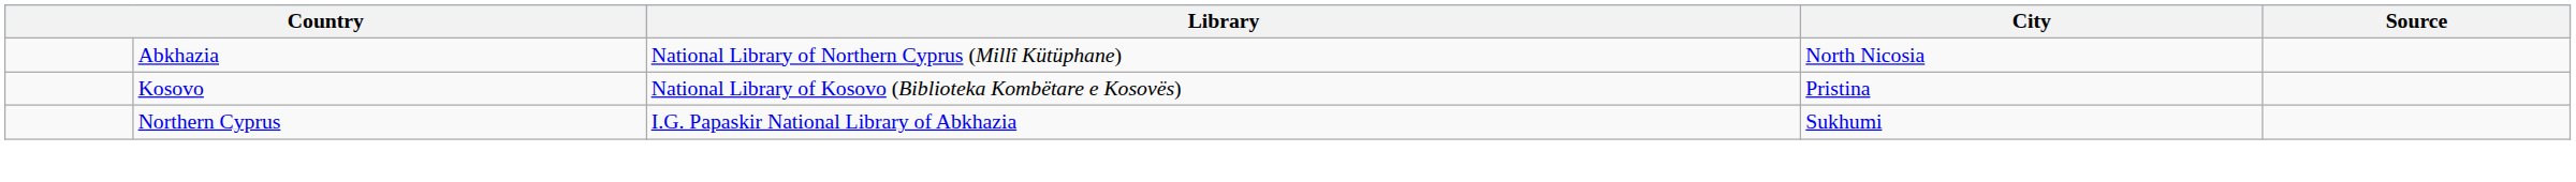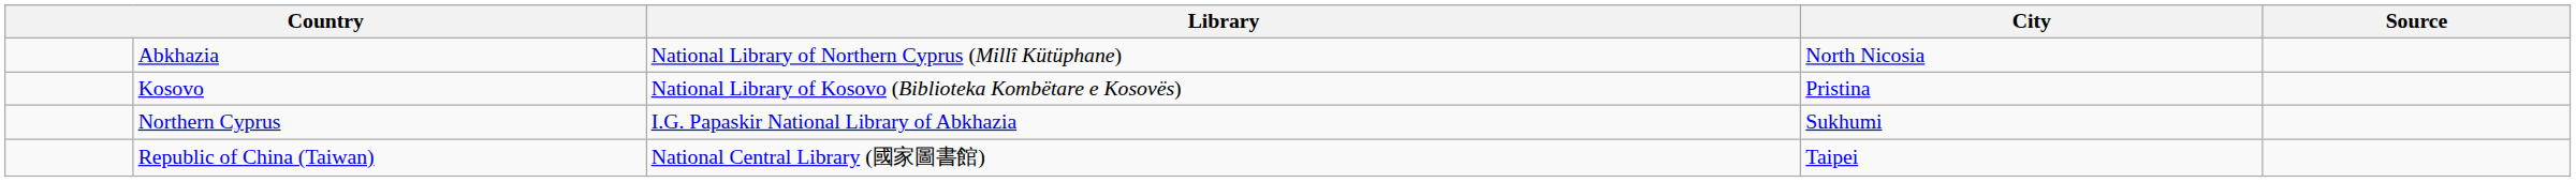+ row: Republic of China (Taiwan) | National Central Library (國家圖書館) | Taipei
